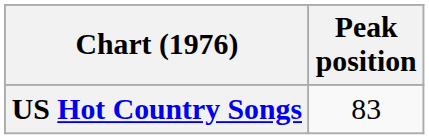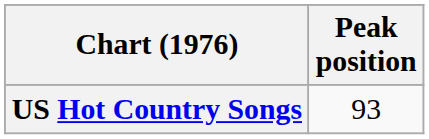US Hot Country Songs | Peak position: 83 -> 93
